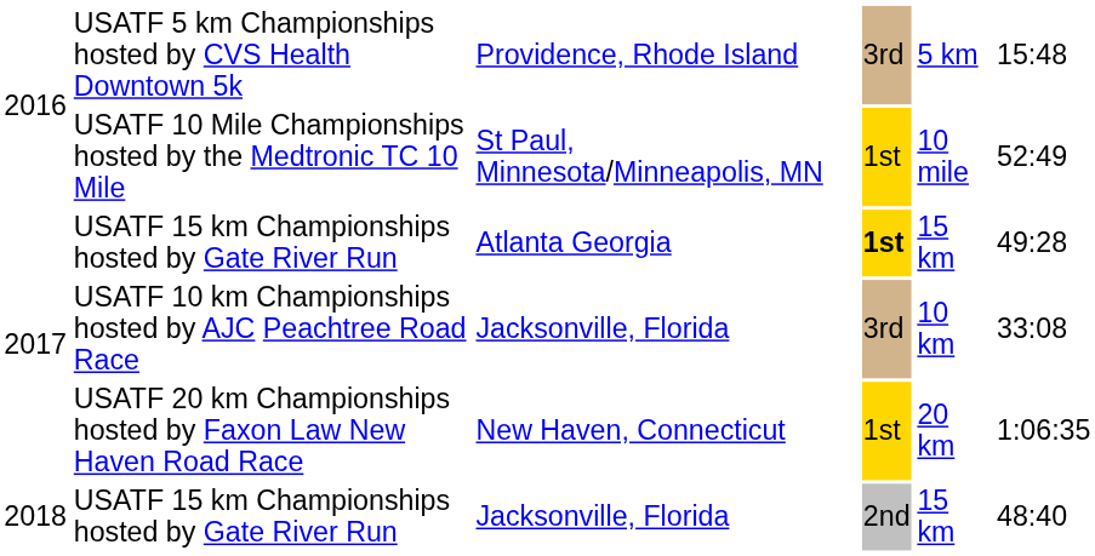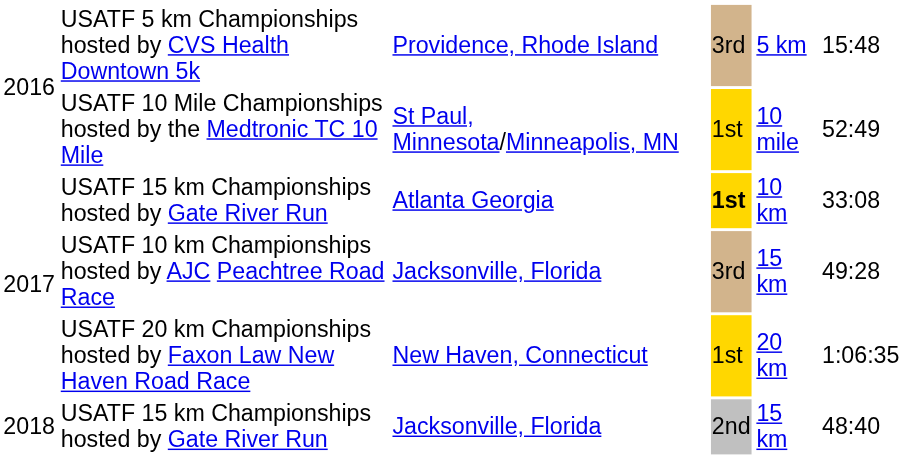2017 / USATF 15 km Championships hosted by Gate River Run | column 5: 15 km -> 10 km
2017 / USATF 15 km Championships hosted by Gate River Run | column 6: 49:28 -> 33:08
USATF 10 km Championships hosted by AJC Peachtree Road Race | column 5: 10 km -> 15 km
USATF 10 km Championships hosted by AJC Peachtree Road Race | column 6: 33:08 -> 49:28
